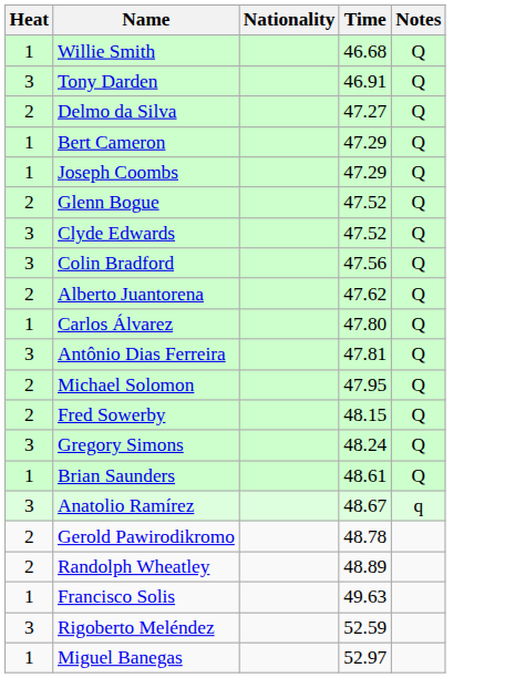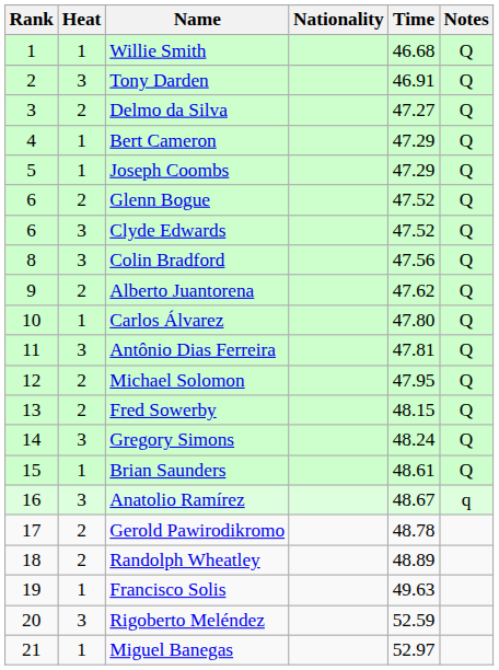+ column: Rank | 1 | 2 | 3 | 4 | 5 | 6 | 6 | 8 | 9 | 10 | 11 | 12 | 13 | 14 | 15 | 16 | 17 | 18 | 19 | 20 | 21
